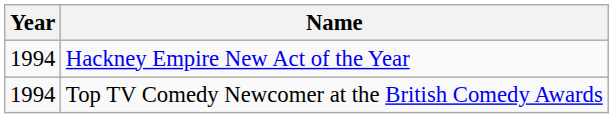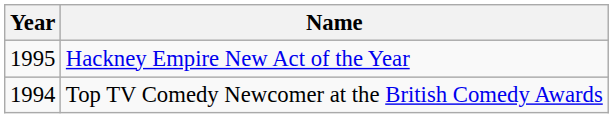Hackney Empire New Act of the Year | Year: 1994 -> 1995
